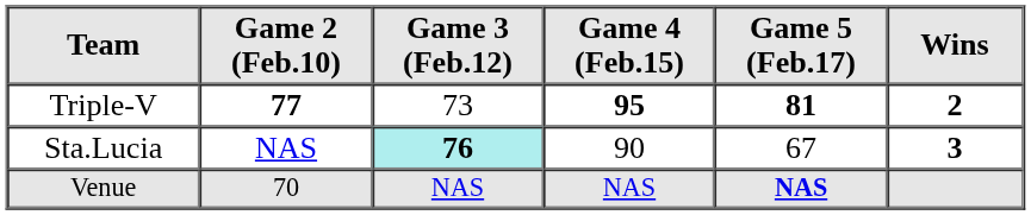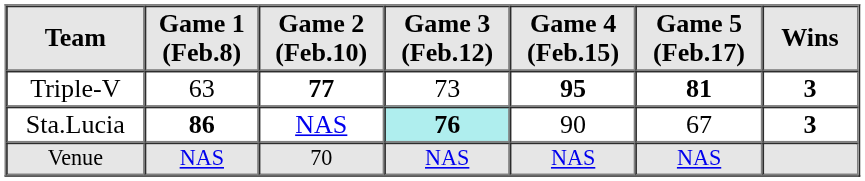+ column: Game 1 (Feb.8) | 63 | 86 | NAS
Triple-V | Wins: 2 -> 3
Venue | Game 5 (Feb.17): bold -> normal
